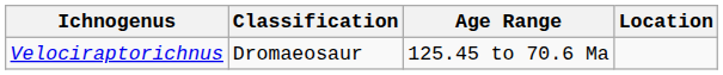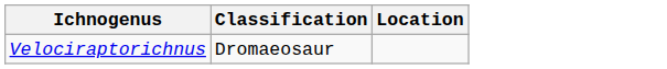- column: Age Range | 125.45 to 70.6 Ma
